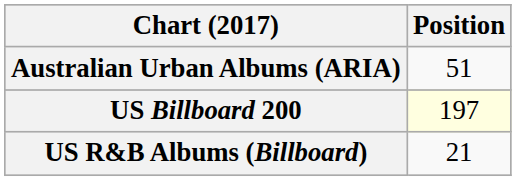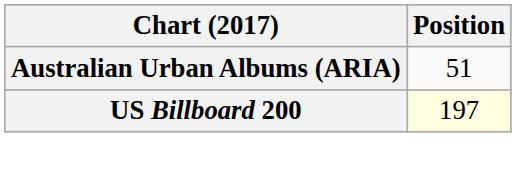- row: US R&B Albums (Billboard) | 21
